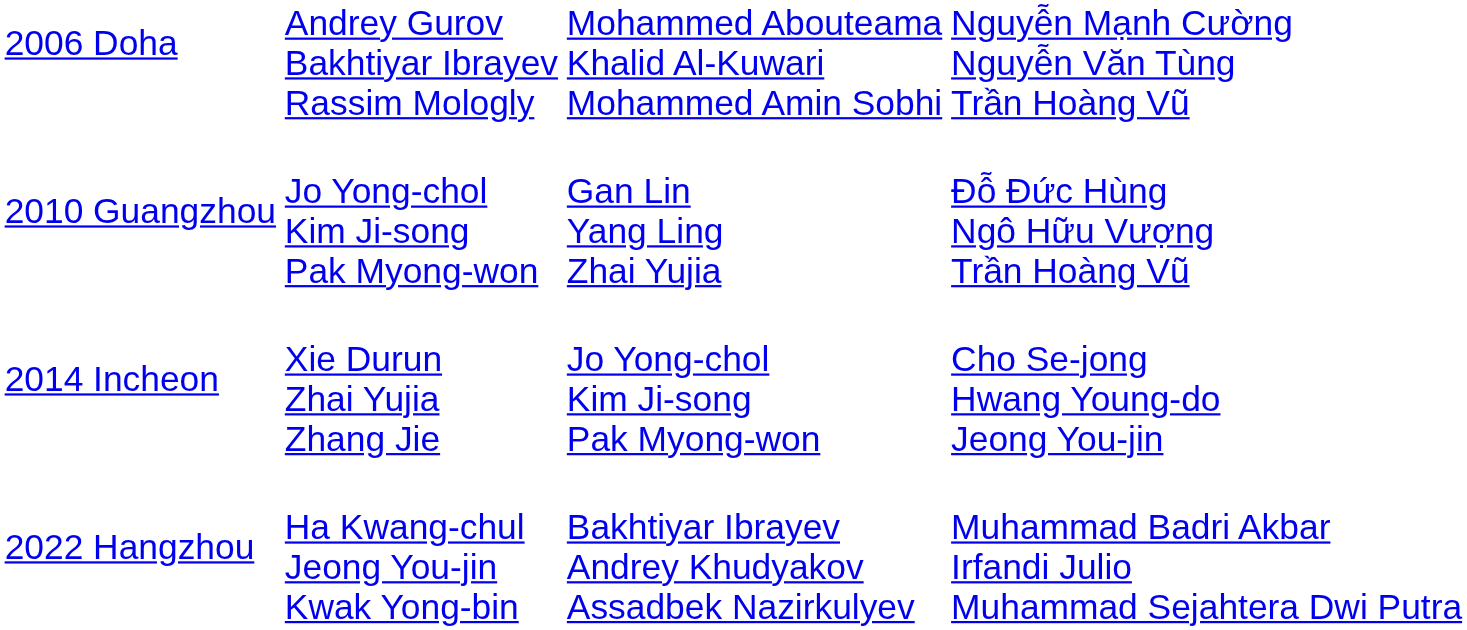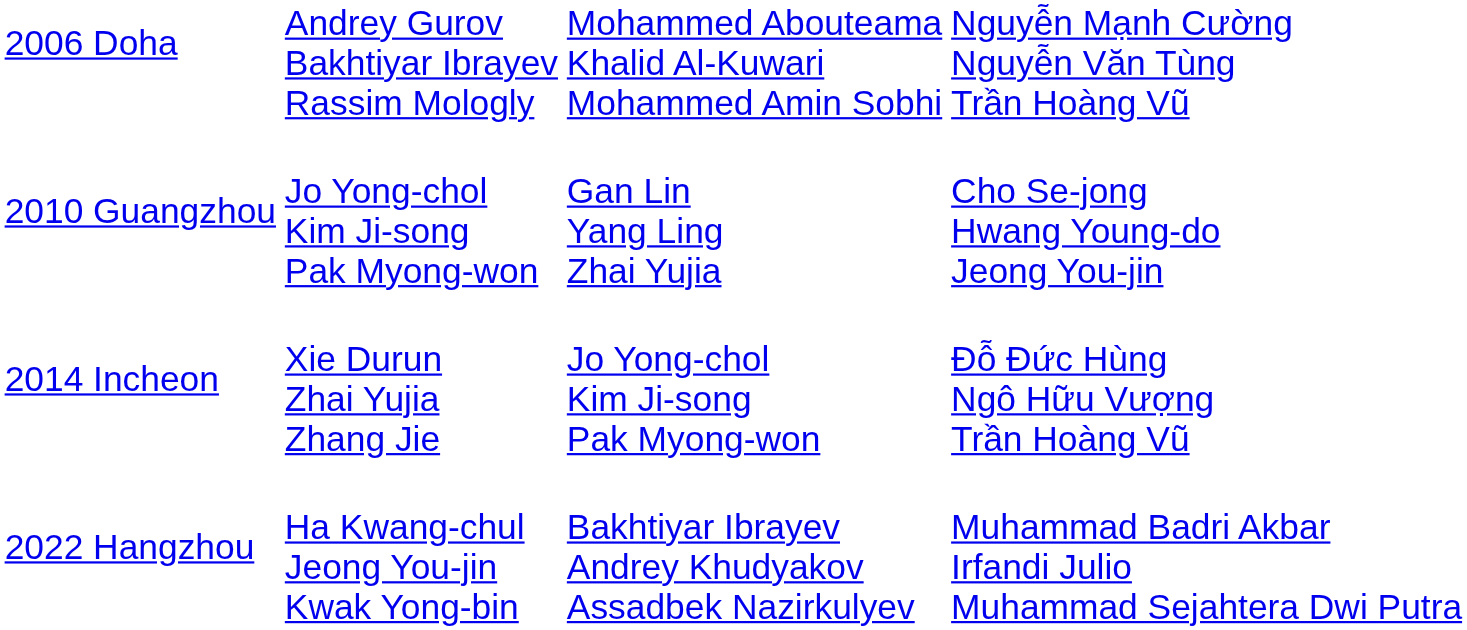2010 Guangzhou | column 4: Đỗ Đức Hùng Ngô Hữu Vượng Trần Hoàng Vũ -> Cho Se-jong Hwang Young-do Jeong You-jin
2014 Incheon | column 4: Cho Se-jong Hwang Young-do Jeong You-jin -> Đỗ Đức Hùng Ngô Hữu Vượng Trần Hoàng Vũ
